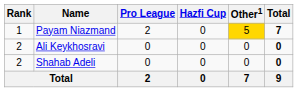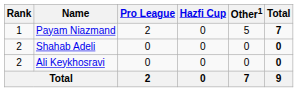Payam Niazmand | Other1: gold background -> no background
rows swapped: Shahab Adeli <-> Ali Keykhosravi
